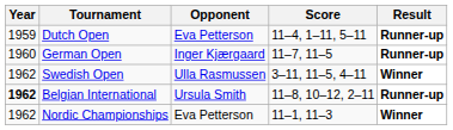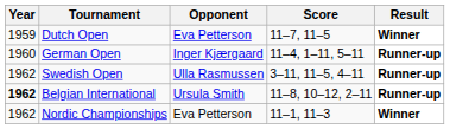Dutch Open | Score: 11–4, 1–11, 5–11 -> 11–7, 11–5
Dutch Open | Result: Runner-up -> Winner
German Open | Score: 11–7, 11–5 -> 11–4, 1–11, 5–11
Swedish Open | Result: Winner -> Runner-up
